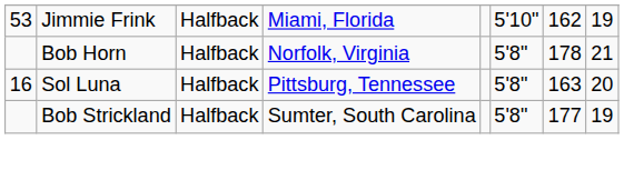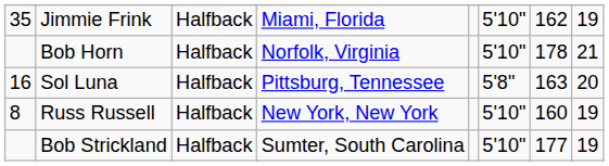Jimmie Frink | column 1: 53 -> 35
Bob Horn | column 6: 5'8" -> 5'10"
+ row: 8 | Russ Russell | Halfback | New York, New York | 5'10" | 160 | 19
Bob Strickland | column 6: 5'8" -> 5'10"
